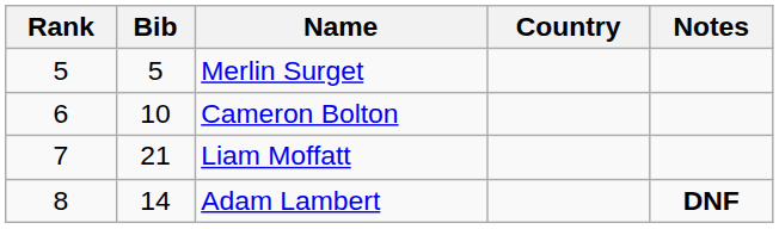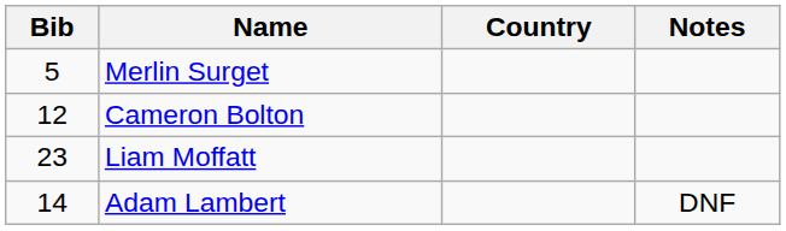- column: Rank | 5 | 6 | 7 | 8
Cameron Bolton | Bib: 10 -> 12
Liam Moffatt | Bib: 21 -> 23
Adam Lambert | Notes: bold -> normal
